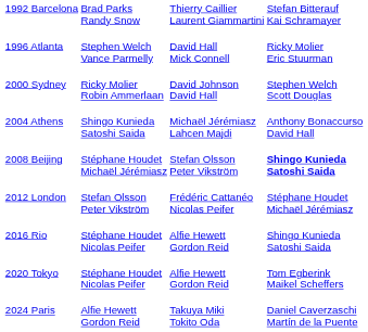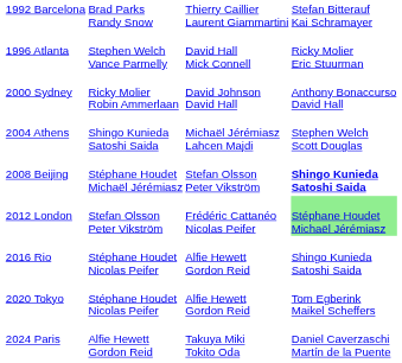2000 Sydney | column 4: Stephen Welch Scott Douglas -> Anthony Bonaccurso David Hall
2004 Athens | column 4: Anthony Bonaccurso David Hall -> Stephen Welch Scott Douglas
2012 London | column 4: no background -> lightgreen background
